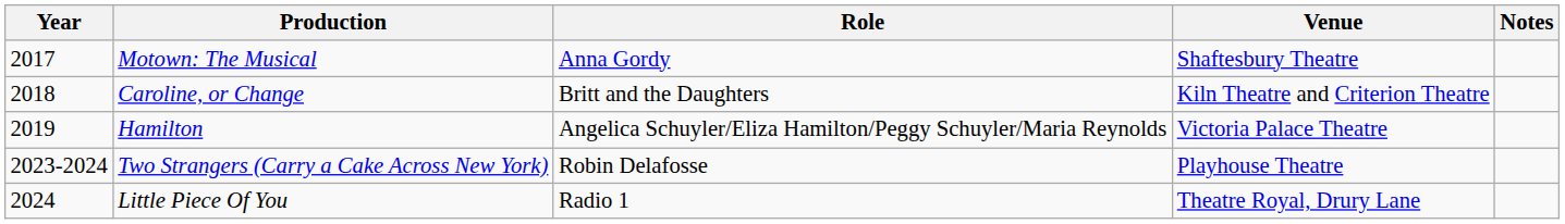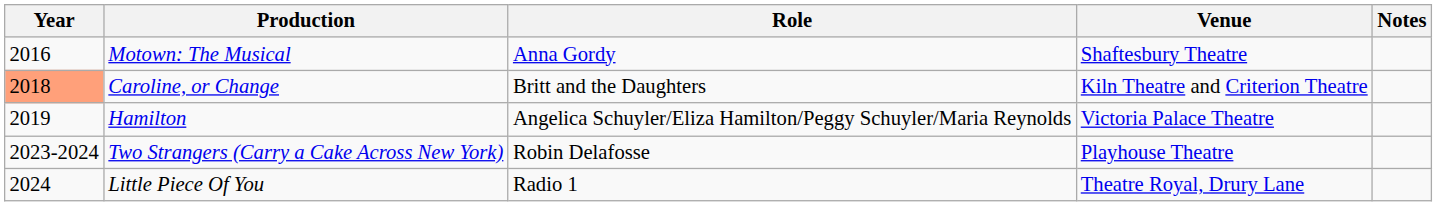Motown: The Musical | Year: 2017 -> 2016
Caroline, or Change | Year: no background -> lightsalmon background
